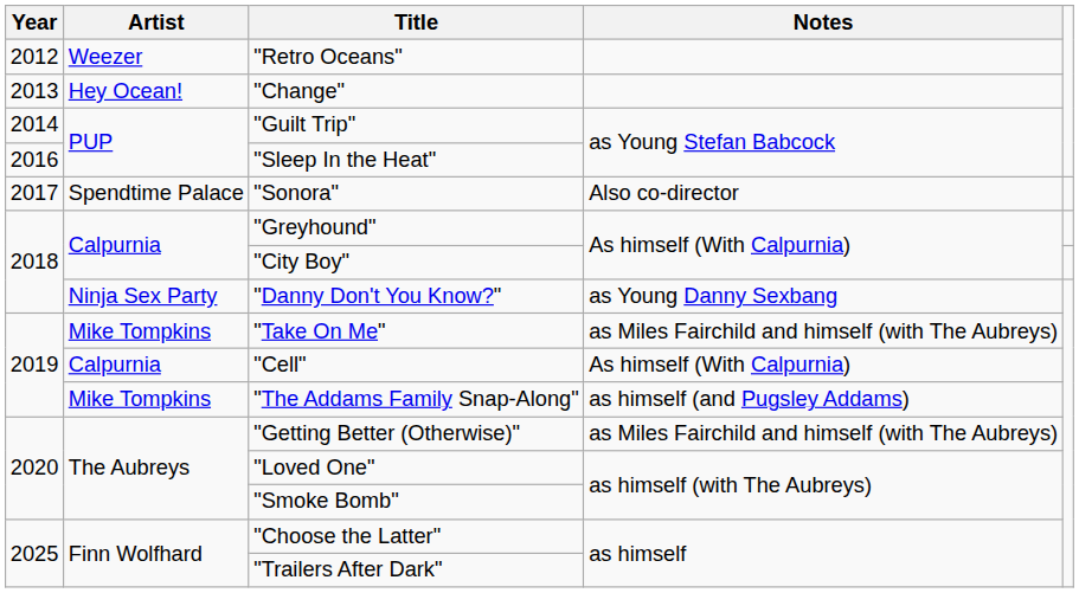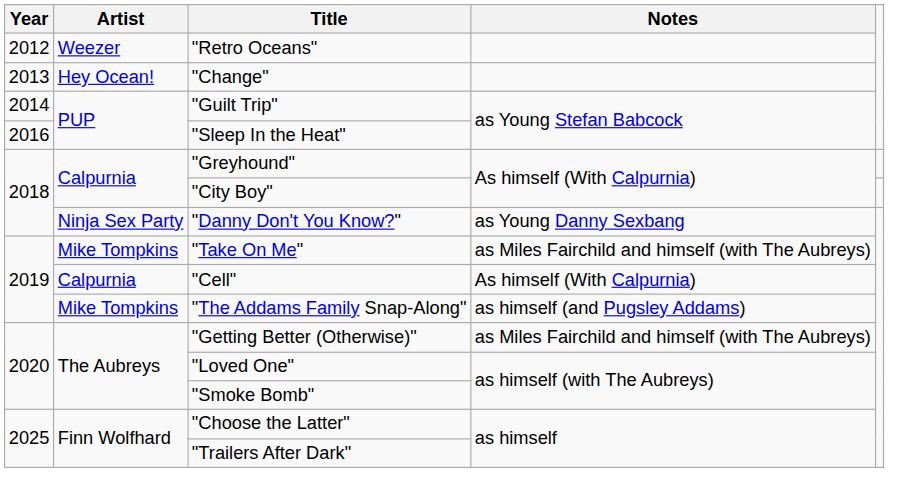- row: 2017 | Spendtime Palace | "Sonora" | Also co-director
